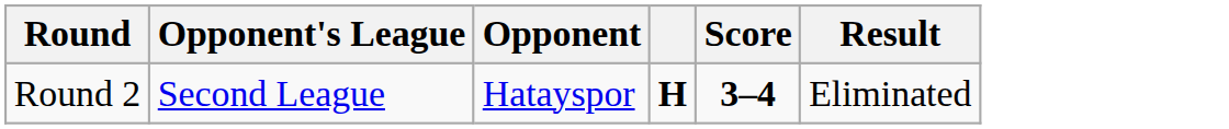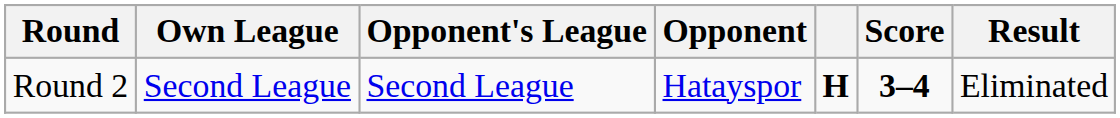+ column: Own League | Second League
